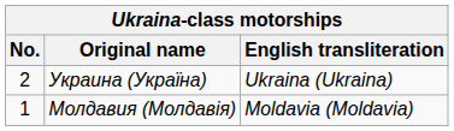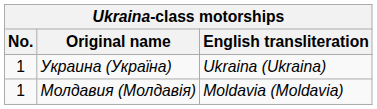Украина (Україна) | No.: 2 -> 1
